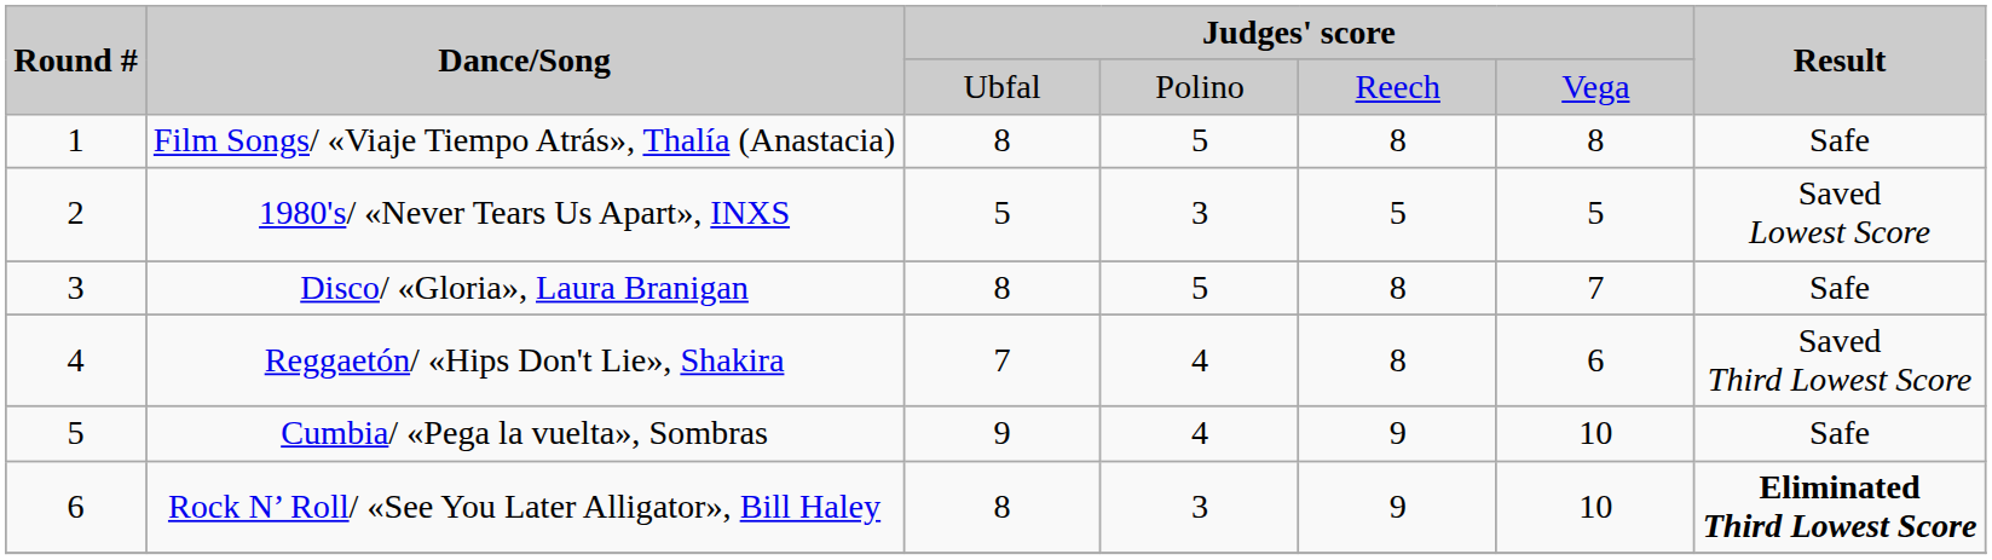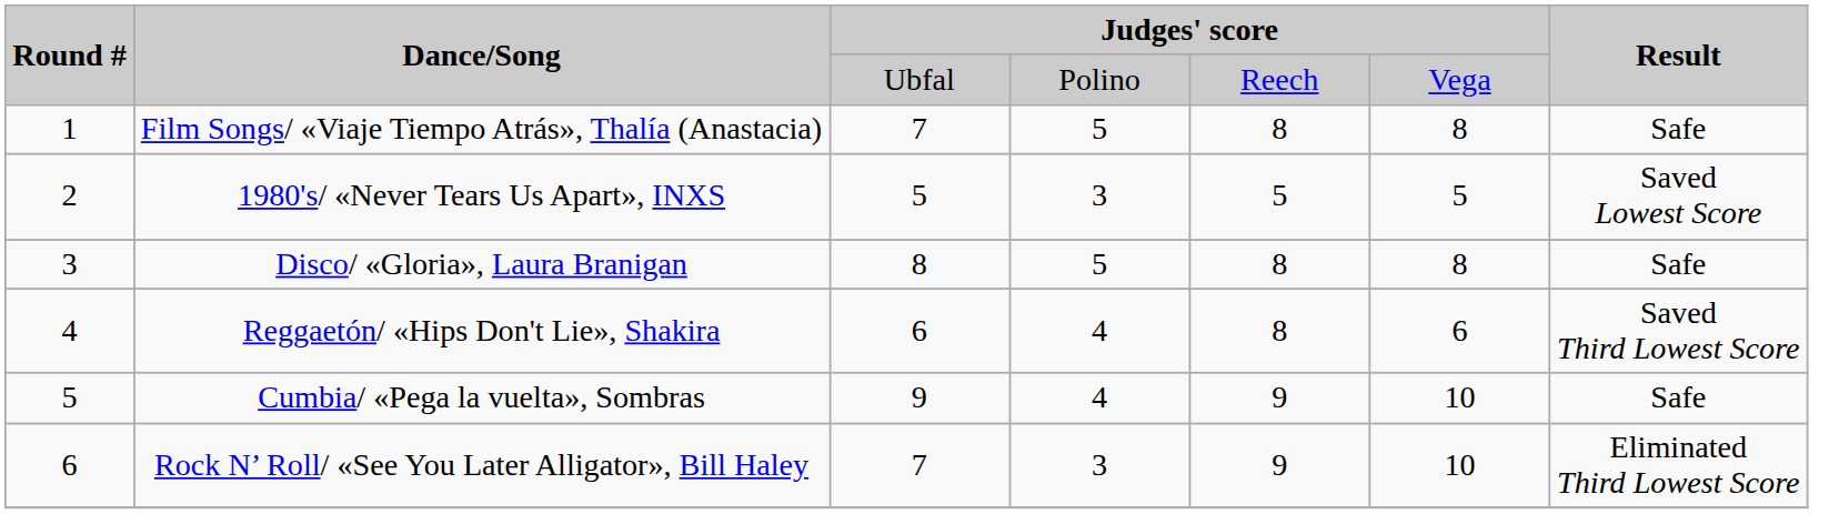Film Songs/ «Viaje Tiempo Atrás», Thalía (Anastacia) | column 3: 8 -> 7
Disco/ «Gloria», Laura Branigan | column 6: 7 -> 8
Reggaetón/ «Hips Don't Lie», Shakira | column 3: 7 -> 6
Rock N’ Roll/ «See You Later Alligator», Bill Haley | column 3: 8 -> 7
Rock N’ Roll/ «See You Later Alligator», Bill Haley | Result: bold -> normal
